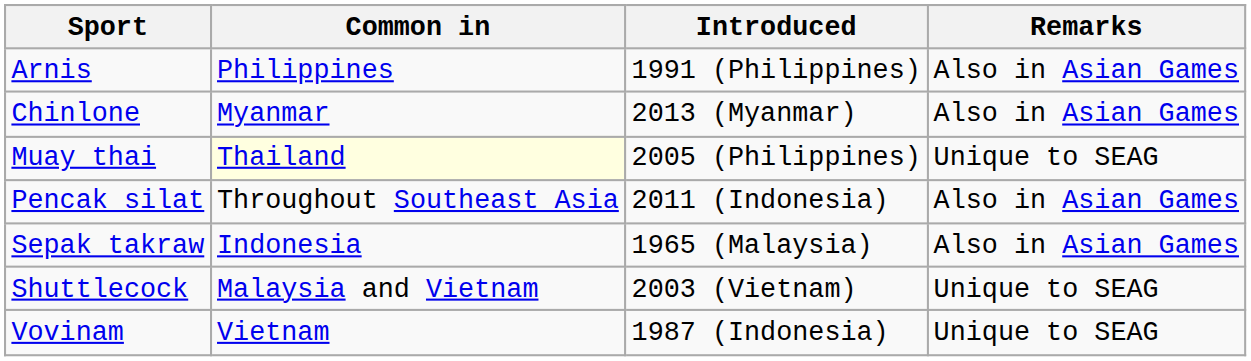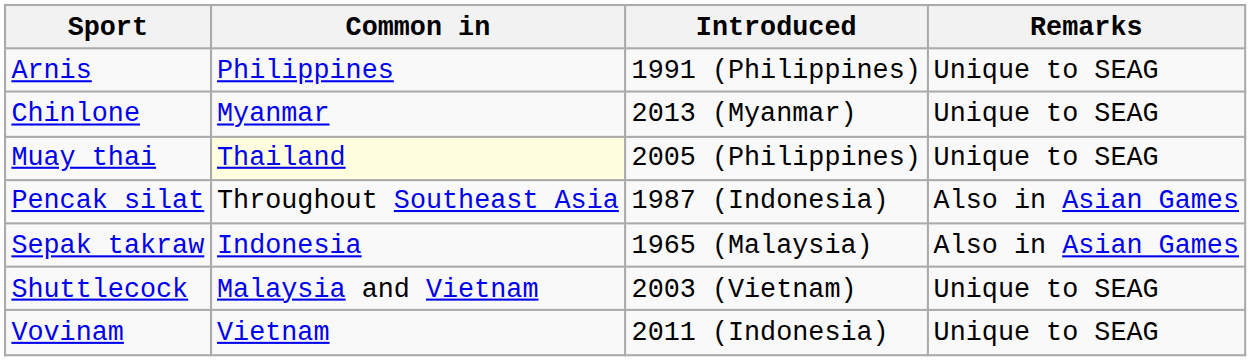Arnis | Remarks: Also in Asian Games -> Unique to SEAG
Chinlone | Remarks: Also in Asian Games -> Unique to SEAG
Pencak silat | Introduced: 2011 (Indonesia) -> 1987 (Indonesia)
Vovinam | Introduced: 1987 (Indonesia) -> 2011 (Indonesia)
